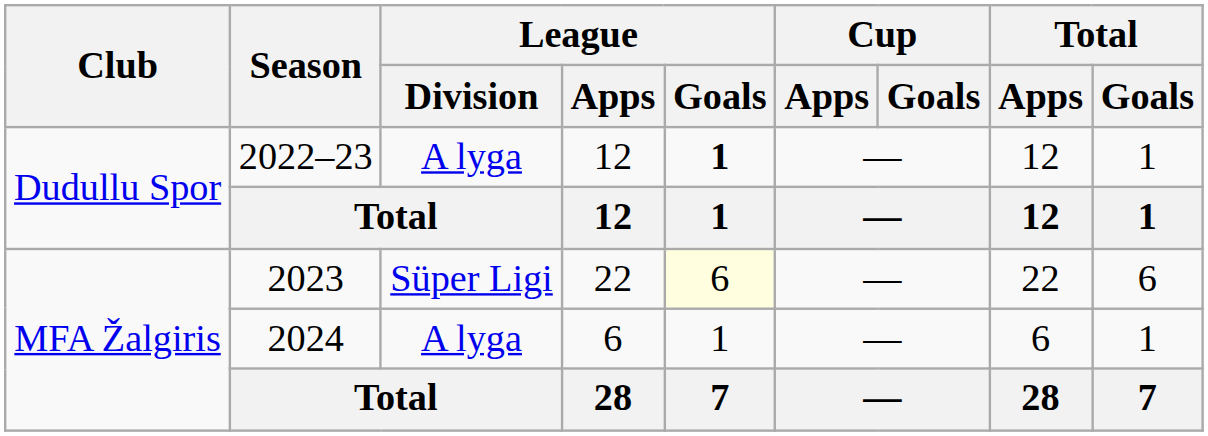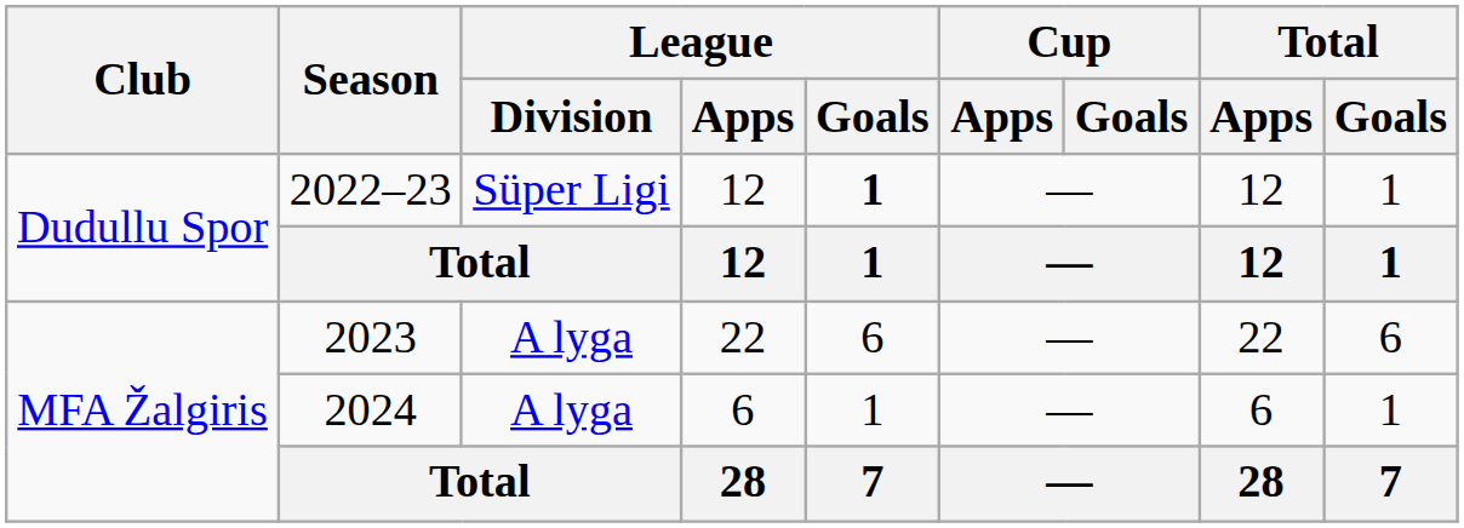2022–23 | League / Division: A lyga -> Süper Ligi
2023 | League / Division: Süper Ligi -> A lyga
2023 | League / Goals: lightyellow background -> no background
